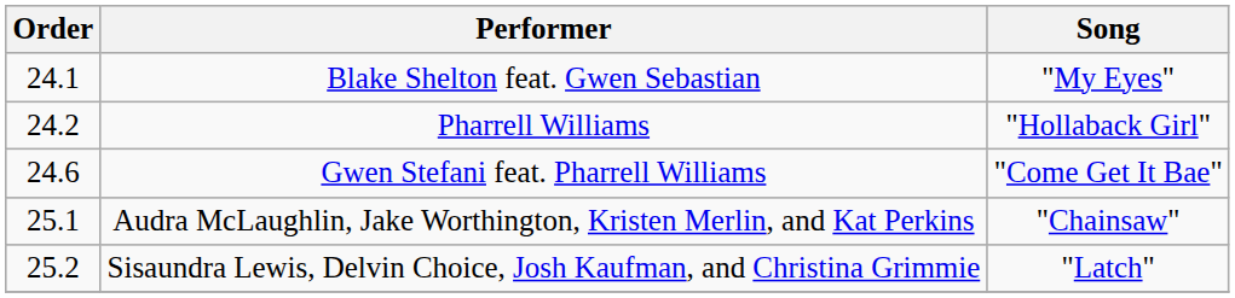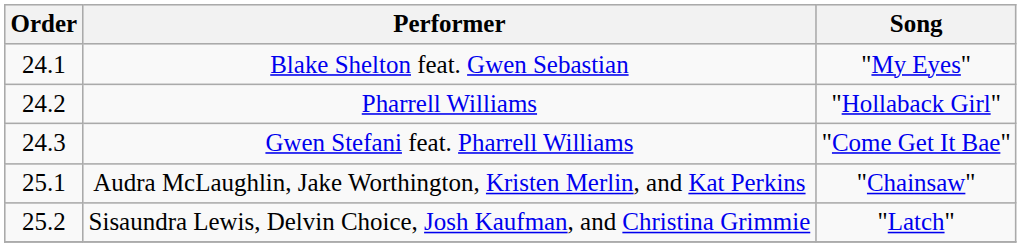Gwen Stefani feat. Pharrell Williams | Order: 24.6 -> 24.3
